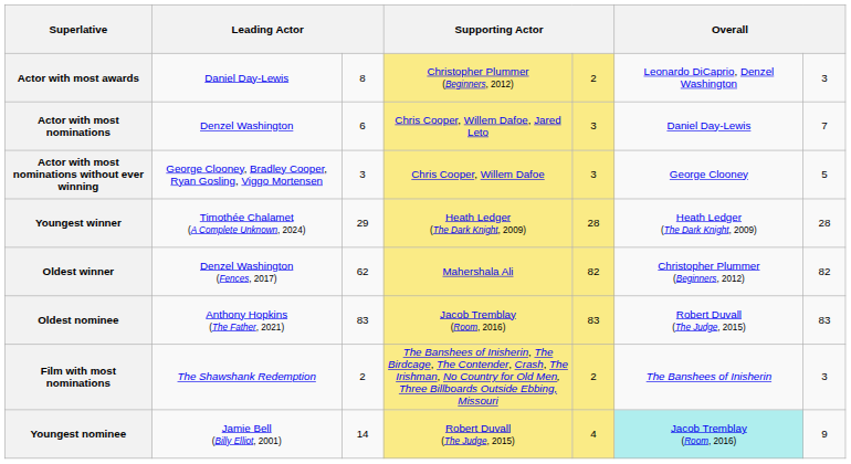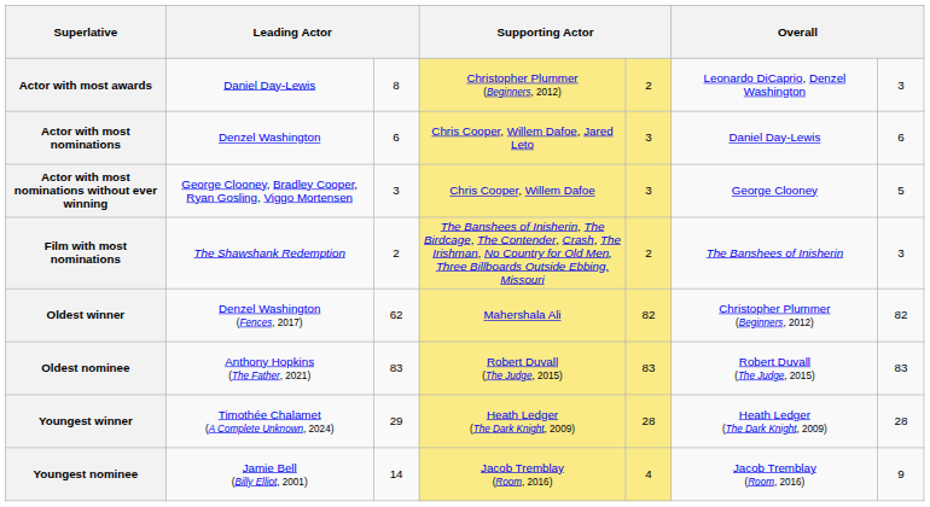Actor with most nominations | column 7: 7 -> 6
rows swapped: Film with most nominations <-> Youngest winner
Oldest nominee | column 4: Jacob Tremblay (Room, 2016) -> Robert Duvall (The Judge, 2015)
Youngest nominee | column 4: Robert Duvall (The Judge, 2015) -> Jacob Tremblay (Room, 2016)
Youngest nominee | column 6: paleturquoise background -> no background
